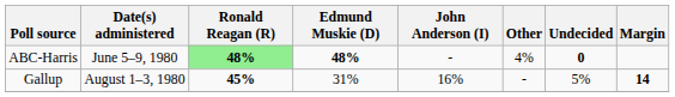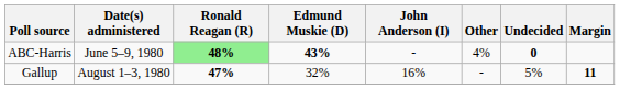ABC-Harris | Edmund Muskie (D): 48% -> 43%
Gallup | Ronald Reagan (R): 45% -> 47%
Gallup | Edmund Muskie (D): 31% -> 32%
Gallup | Margin: 14 -> 11
